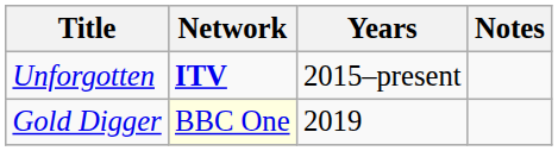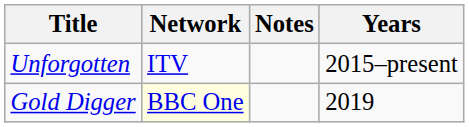columns swapped: Years <-> Notes
Unforgotten | Network: bold -> normal
